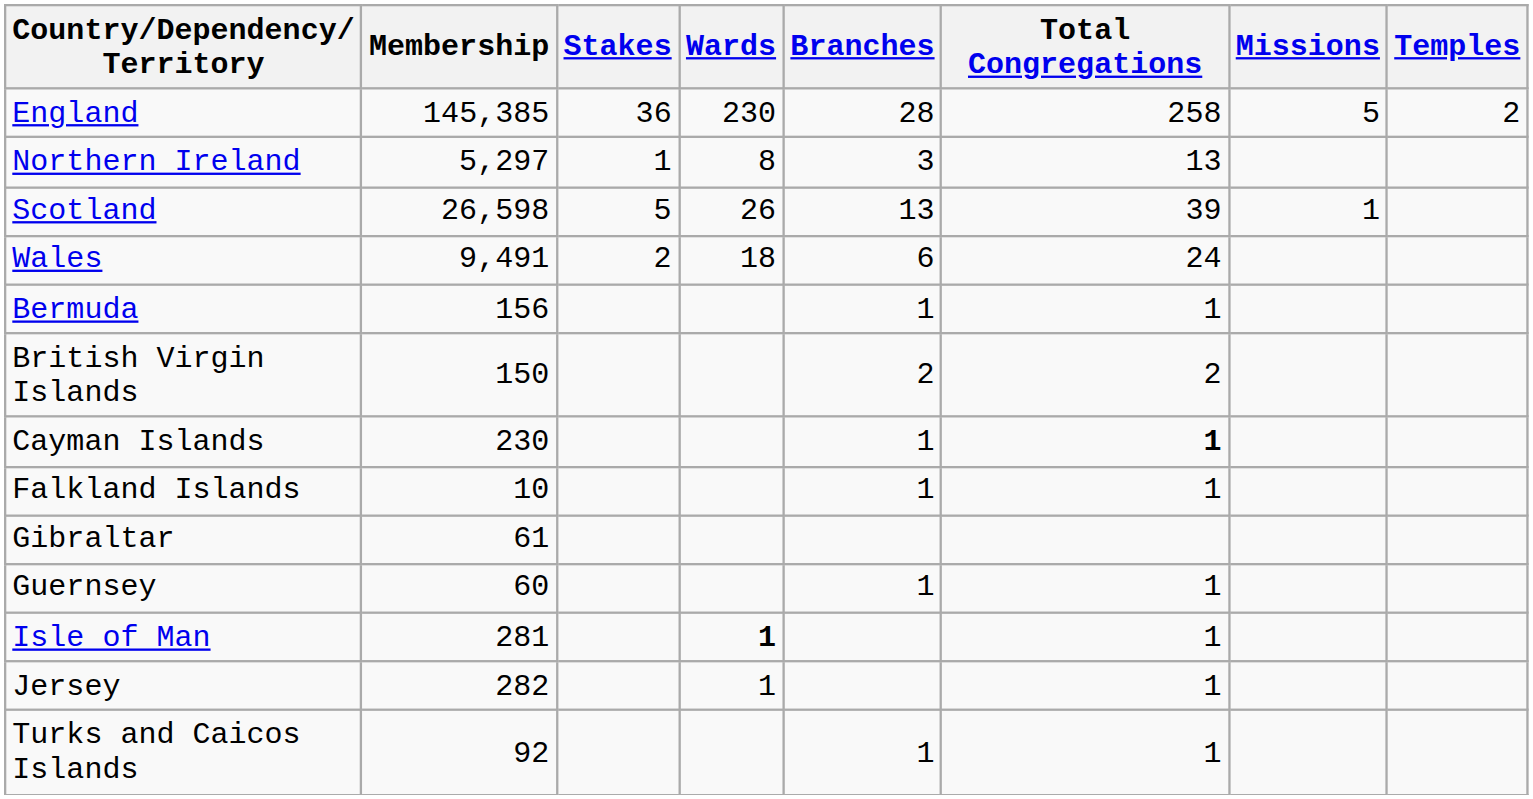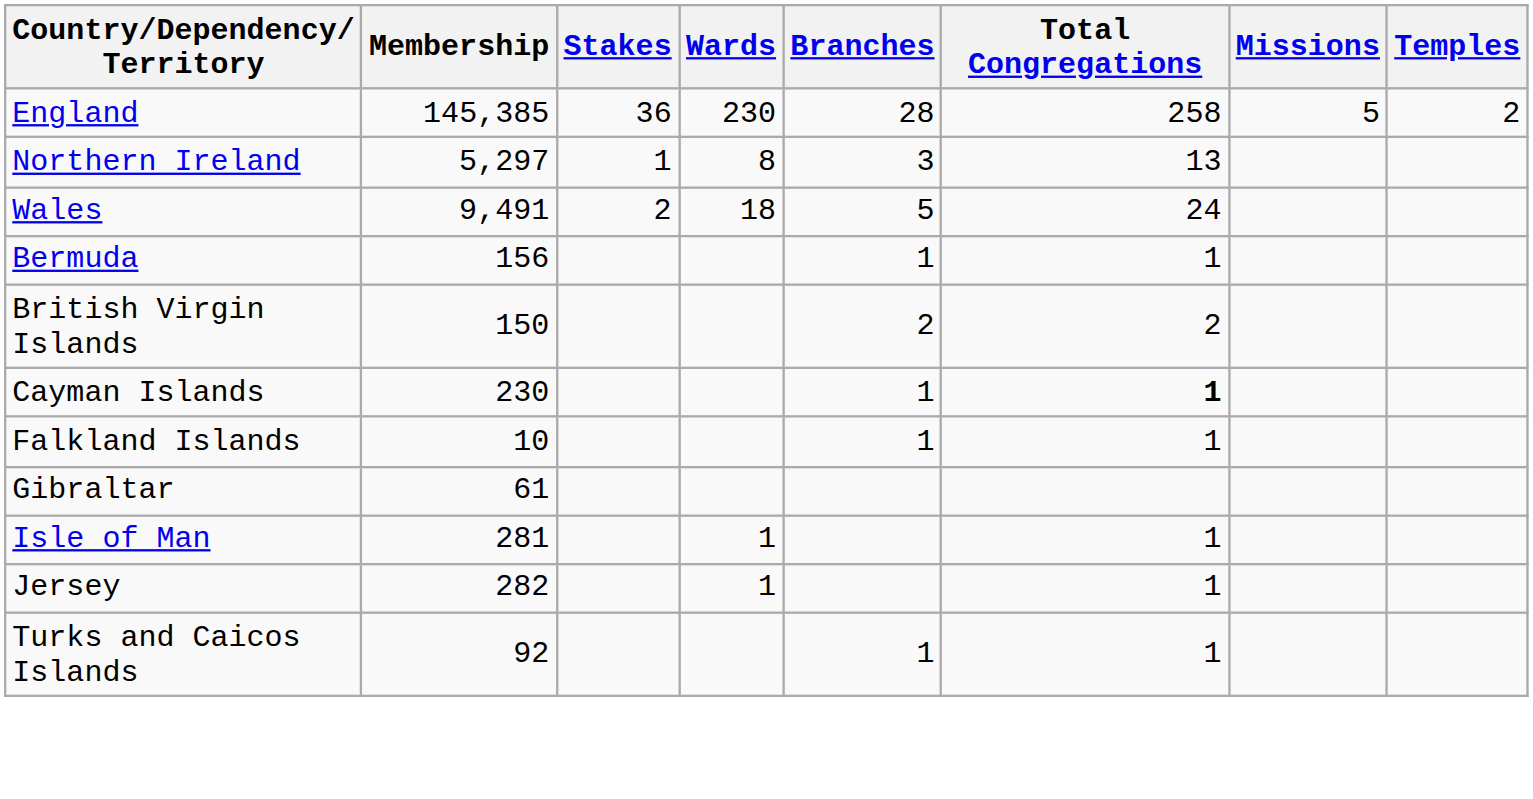- row: Scotland | 26,598 | 5 | 26 | 13 | 39 | 1
Wales | Branches: 6 -> 5
- row: Guernsey | 60 | 1 | 1
Isle of Man | Wards: bold -> normal
